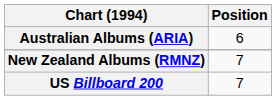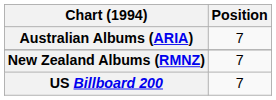Australian Albums (ARIA) | Position: 6 -> 7
